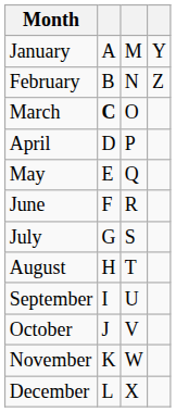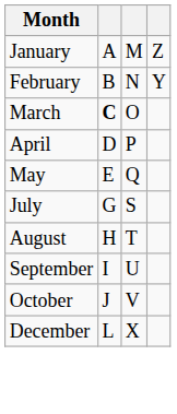January | column 4: Y -> Z
February | column 4: Z -> Y
- row: June | F | R
- row: November | K | W
